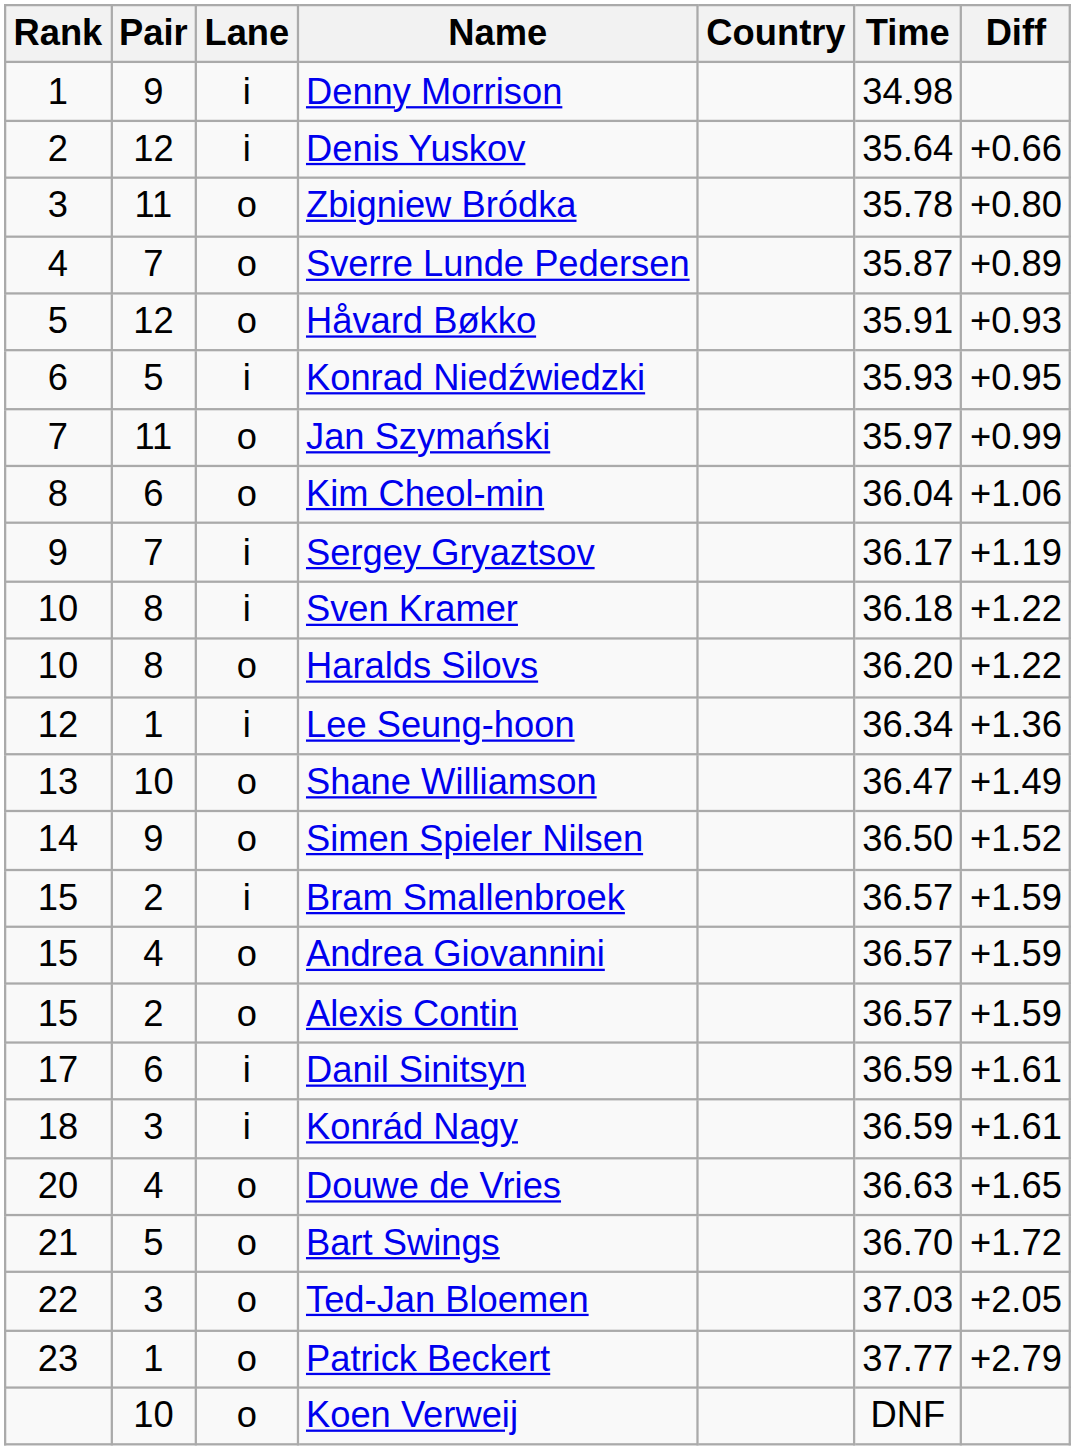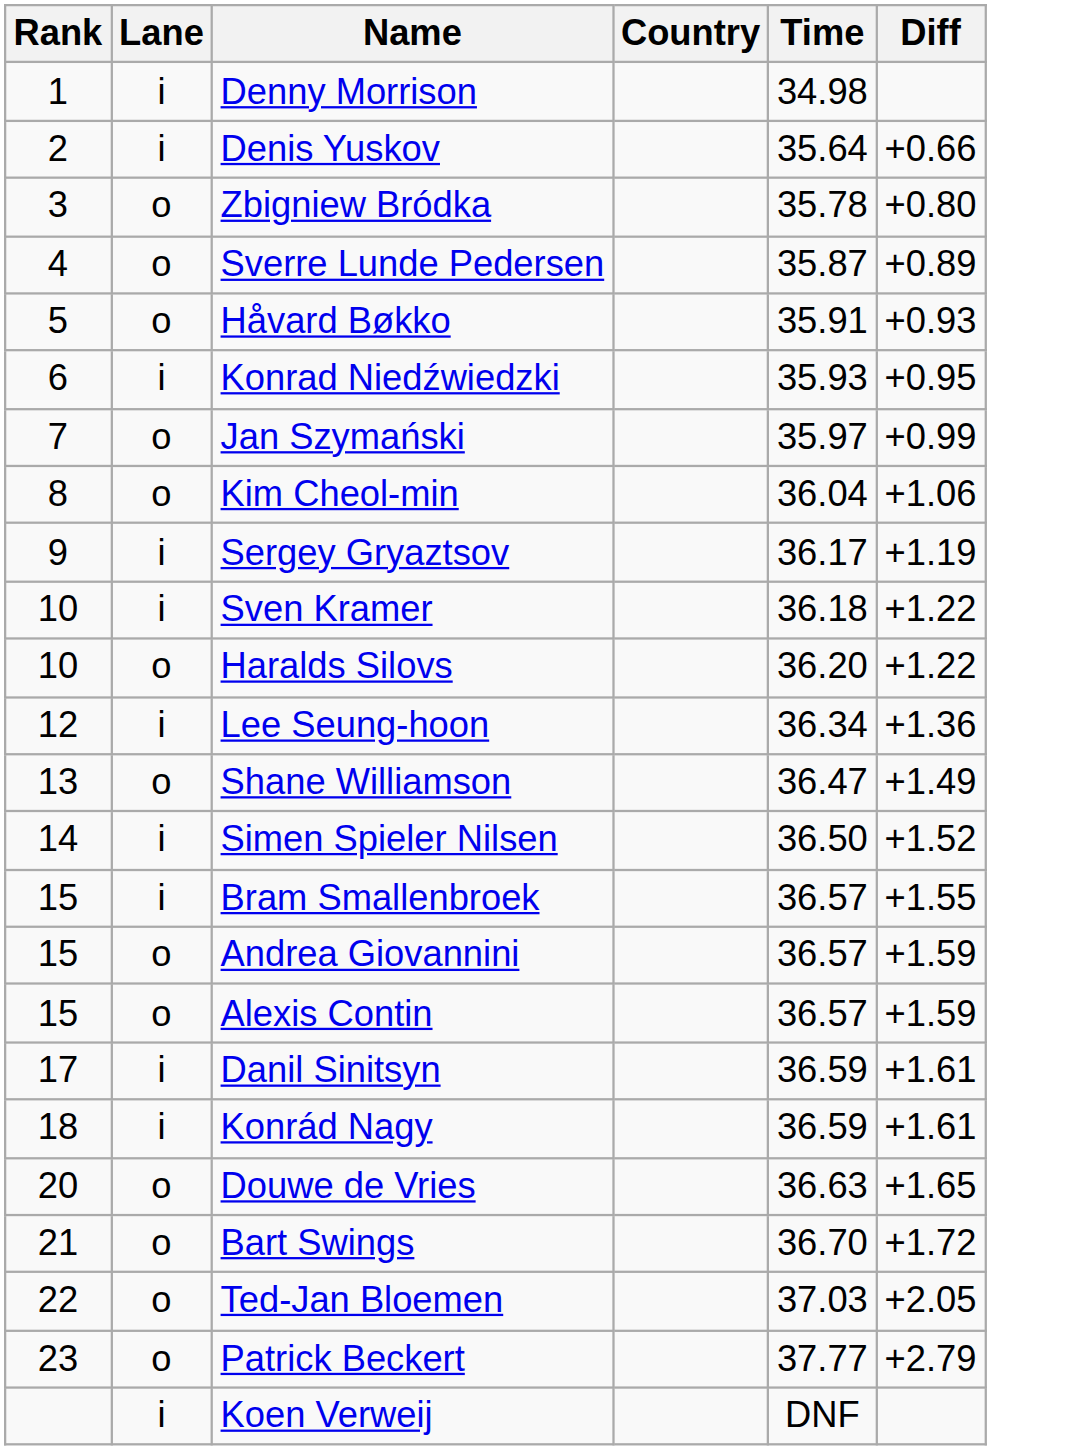- column: Pair | 9 | 12 | 11 | 7 | 12 | 5 | 11 | 6 | 7 | 8 | 8 | 1 | 10 | 9 | 2 | 4 | 2 | 6 | 3 | 4 | 5 | 3 | 1 | 10
Simen Spieler Nilsen | Lane: o -> i
Bram Smallenbroek | Diff: +1.59 -> +1.55
Koen Verweij | Lane: o -> i
